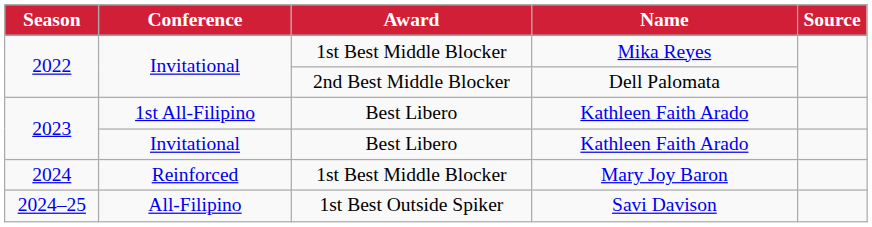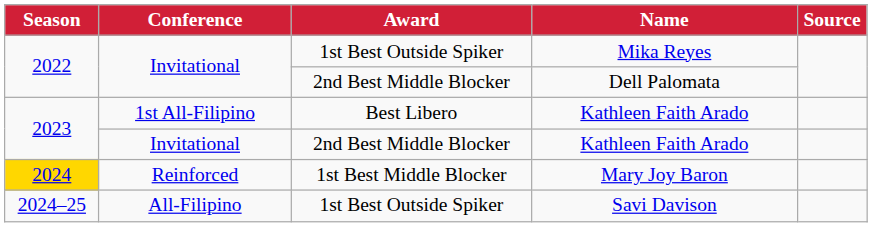Mika Reyes | Award: 1st Best Middle Blocker -> 1st Best Outside Spiker
Invitational / Kathleen Faith Arado | Award: Best Libero -> 2nd Best Middle Blocker
Mary Joy Baron | Season: no background -> gold background
